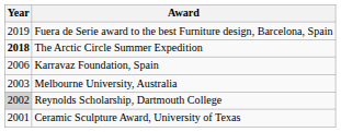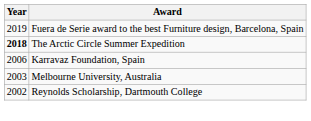Reynolds Scholarship, Dartmouth College | Year: lightgrey background -> no background
- row: 2001 | Ceramic Sculpture Award, University of Texas
